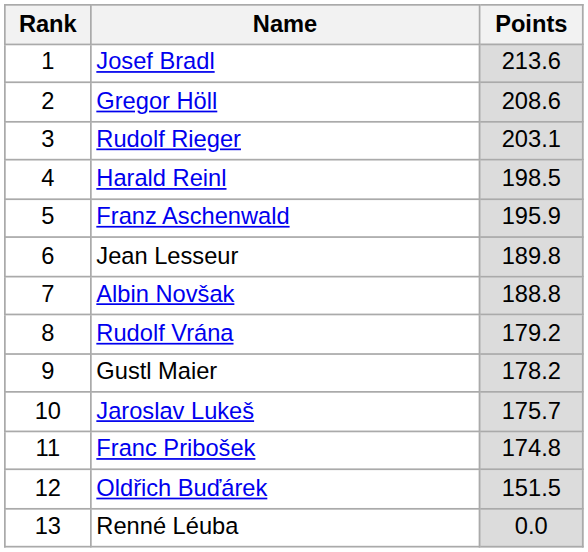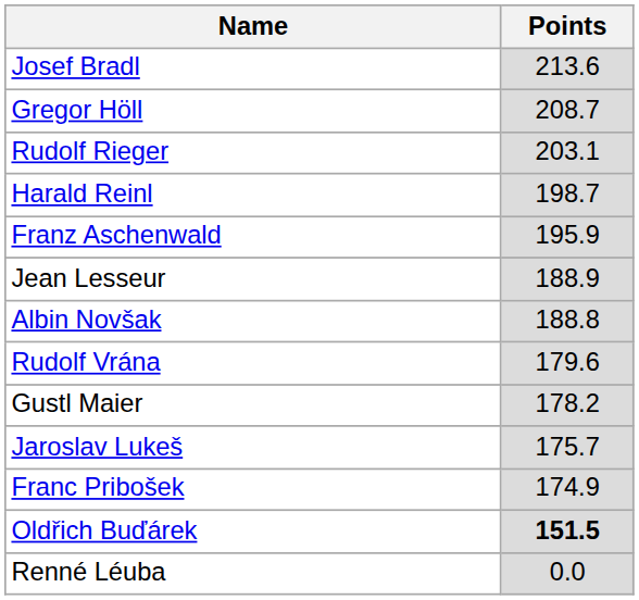- column: Rank | 1 | 2 | 3 | 4 | 5 | 6 | 7 | 8 | 9 | 10 | 11 | 12 | 13
Gregor Höll | Points: 208.6 -> 208.7
Harald Reinl | Points: 198.5 -> 198.7
Jean Lesseur | Points: 189.8 -> 188.9
Rudolf Vrána | Points: 179.2 -> 179.6
Franc Pribošek | Points: 174.8 -> 174.9
Oldřich Buďárek | Points: normal -> bold
